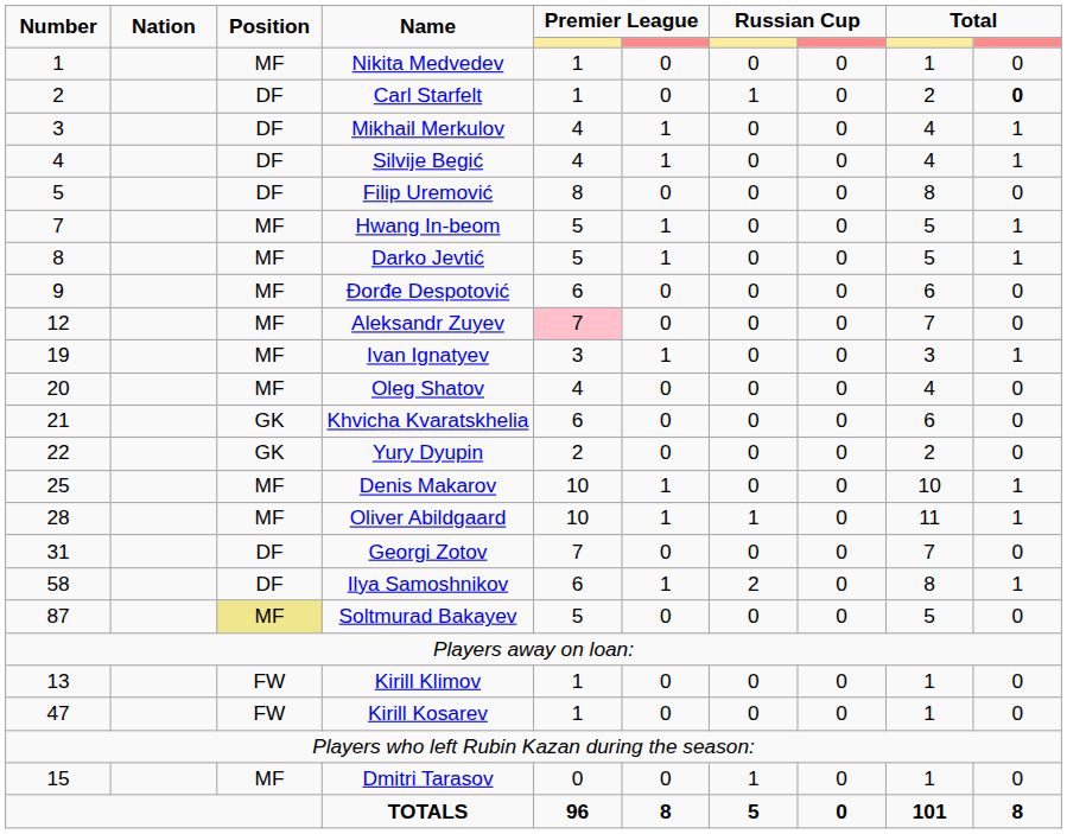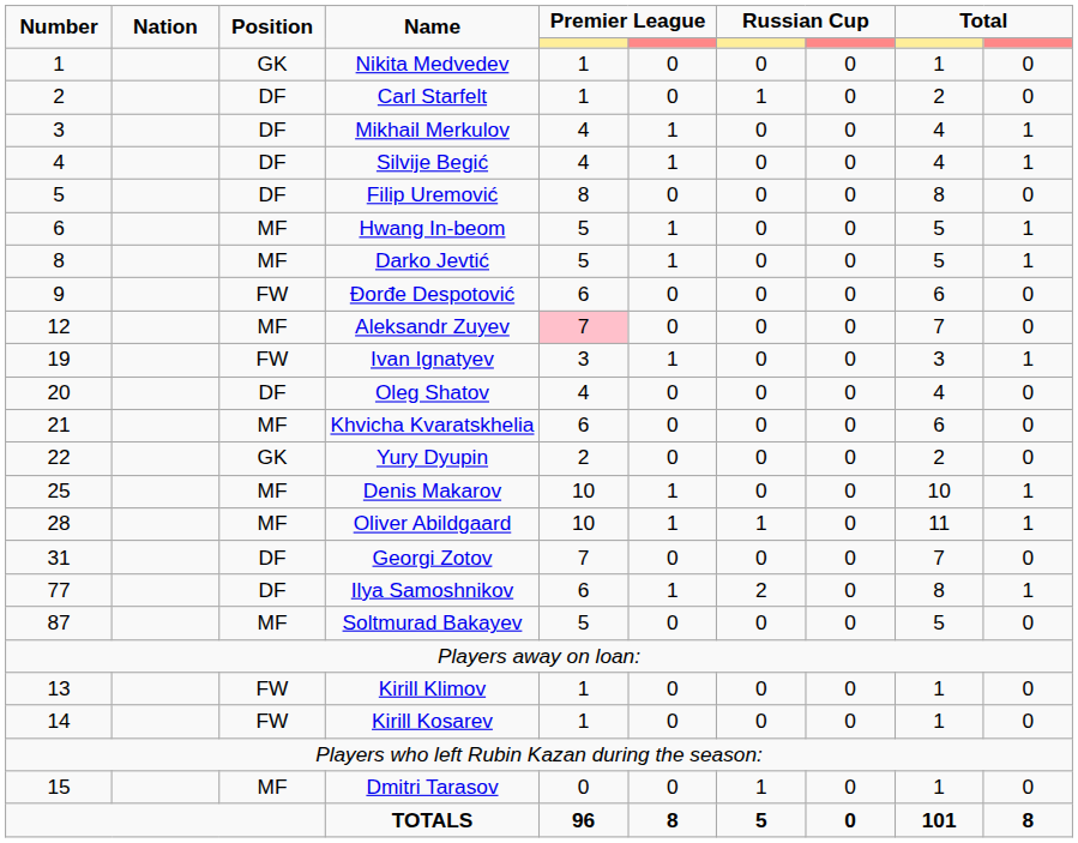Nikita Medvedev | Position: MF -> GK
Carl Starfelt | column 10: bold -> normal
Hwang In-beom | Number: 7 -> 6
Đorđe Despotović | Position: MF -> FW
Ivan Ignatyev | Position: MF -> FW
Oleg Shatov | Position: MF -> DF
Khvicha Kvaratskhelia | Position: GK -> MF
Ilya Samoshnikov | Number: 58 -> 77
Soltmurad Bakayev | Position: khaki background -> no background
Kirill Kosarev | Number: 47 -> 14
